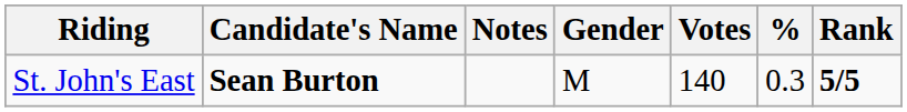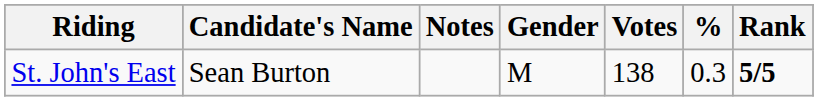St. John's East | Candidate's Name: bold -> normal
St. John's East | Votes: 140 -> 138
